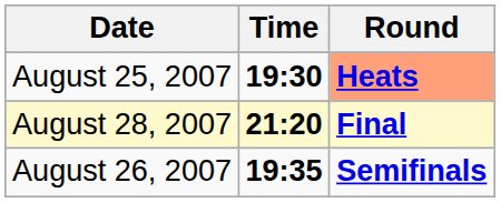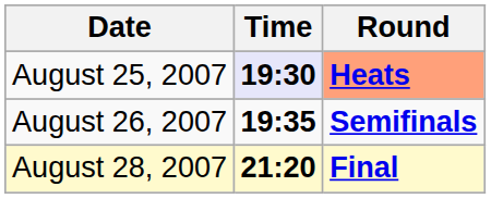August 25, 2007 | Time: no background -> lavender background
rows swapped: August 26, 2007 <-> August 28, 2007
